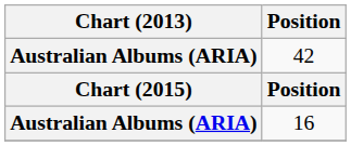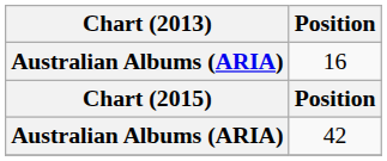rows swapped: 16 <-> 42
